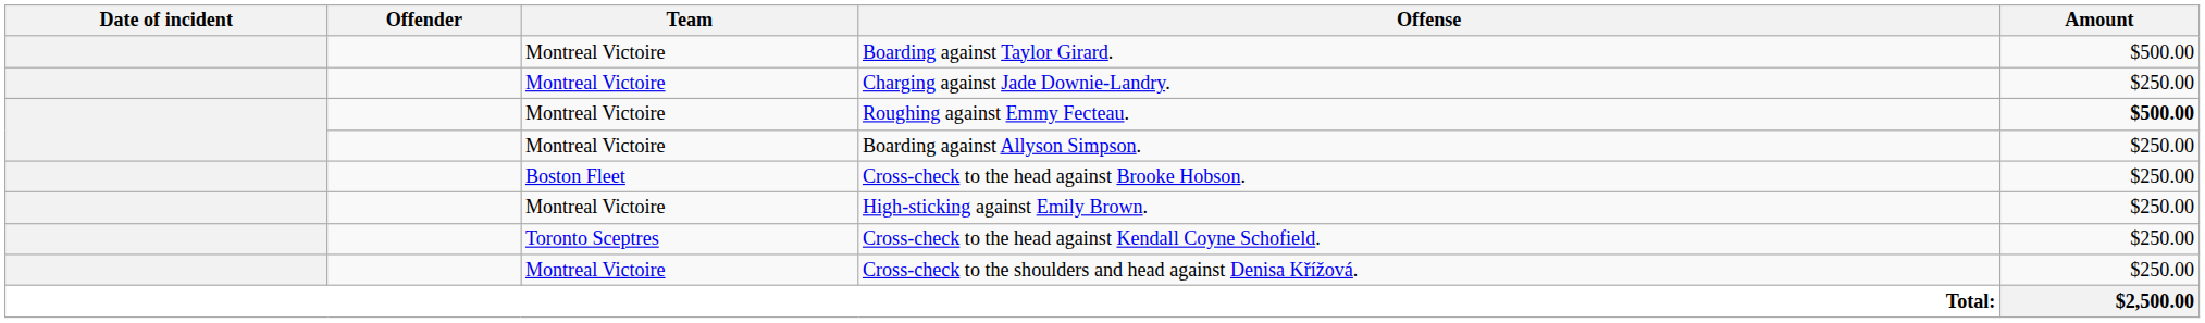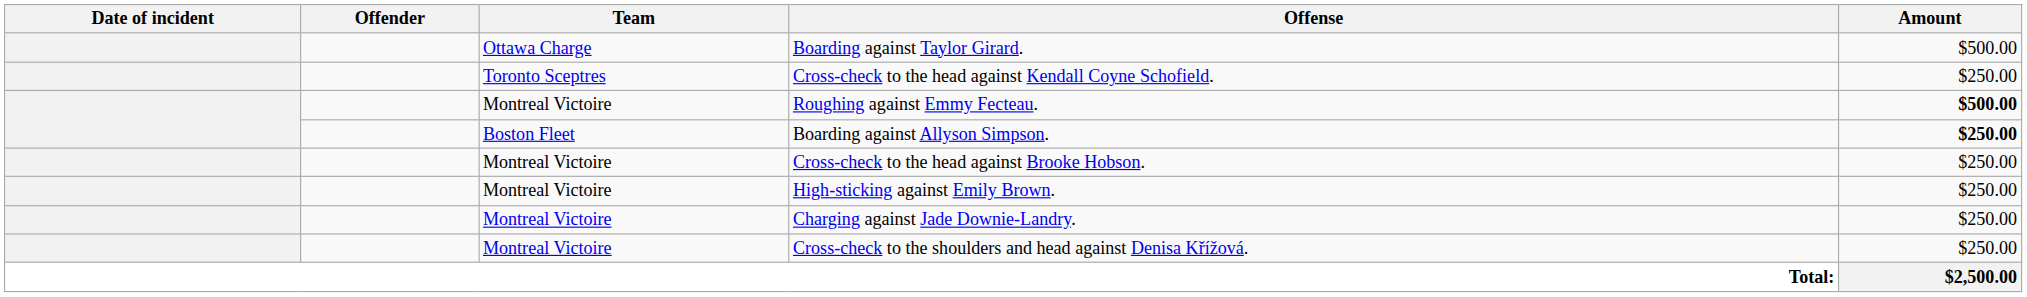Boarding against Taylor Girard. | Team: Montreal Victoire -> Ottawa Charge
rows swapped: Charging against Jade Downie-Landry. <-> Cross-check to the head against Kendall Coyne Schofield.
Boarding against Allyson Simpson. | Team: Montreal Victoire -> Boston Fleet
Boarding against Allyson Simpson. | Amount: normal -> bold
Cross-check to the head against Brooke Hobson. | Team: Boston Fleet -> Montreal Victoire
